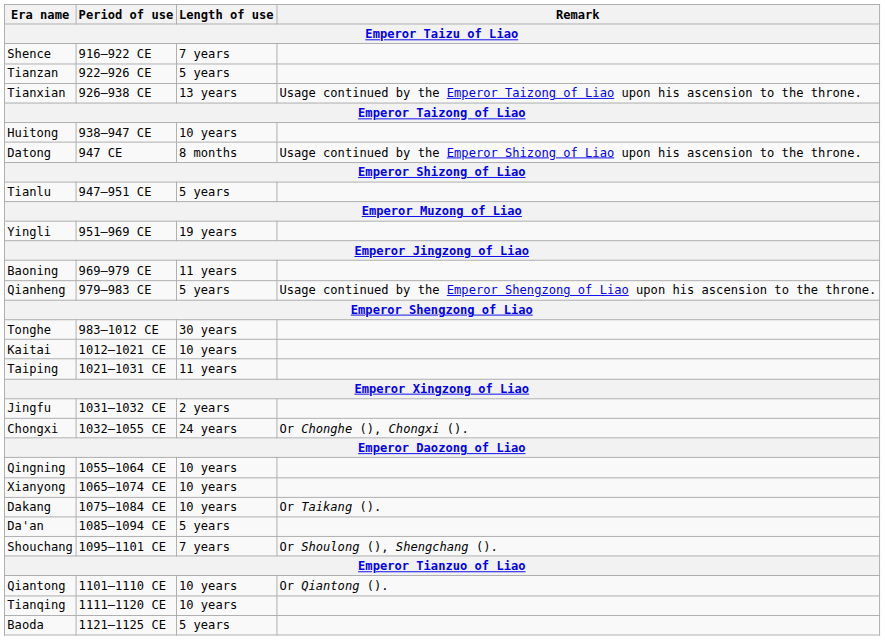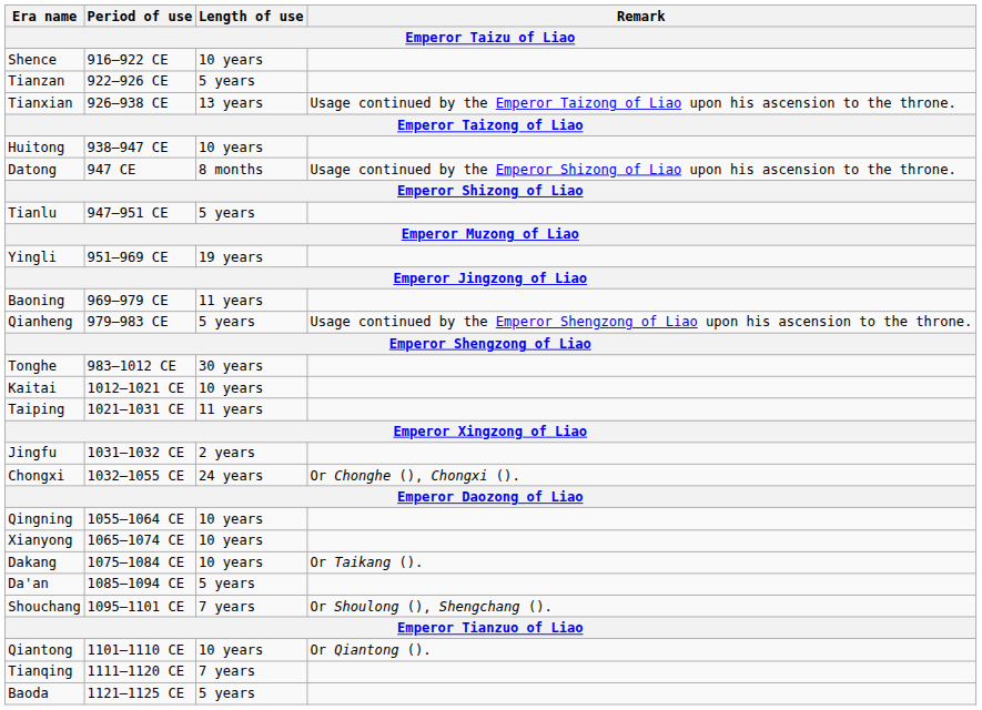Shence | Length of use: 7 years -> 10 years
Tianqing | Length of use: 10 years -> 7 years
